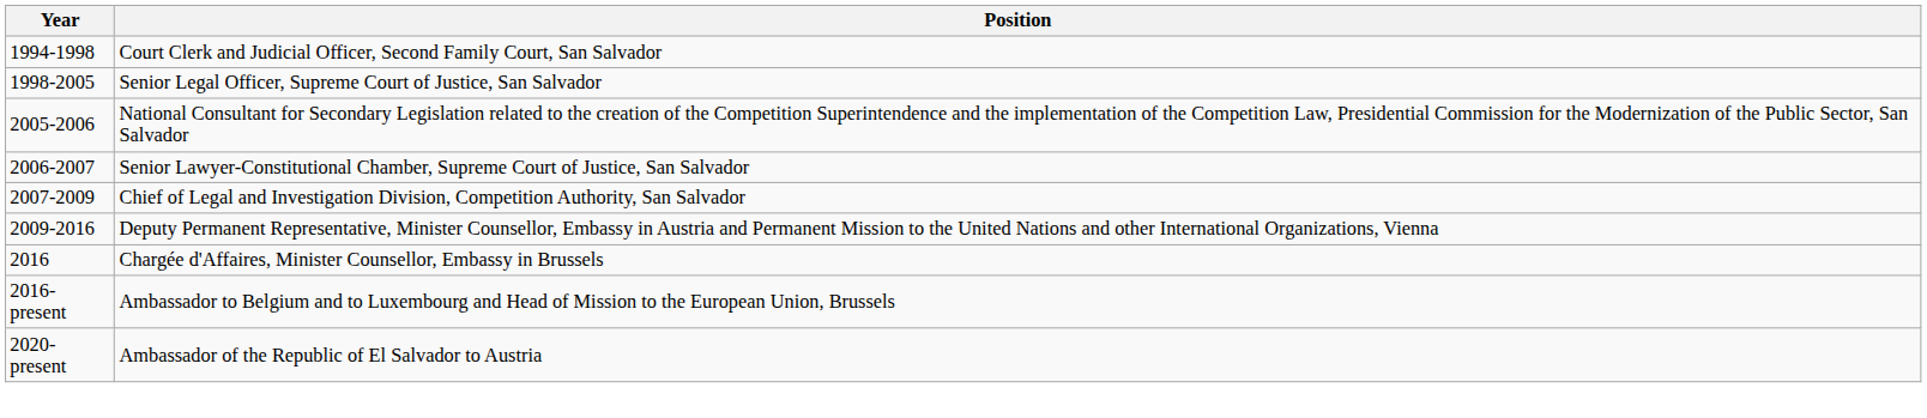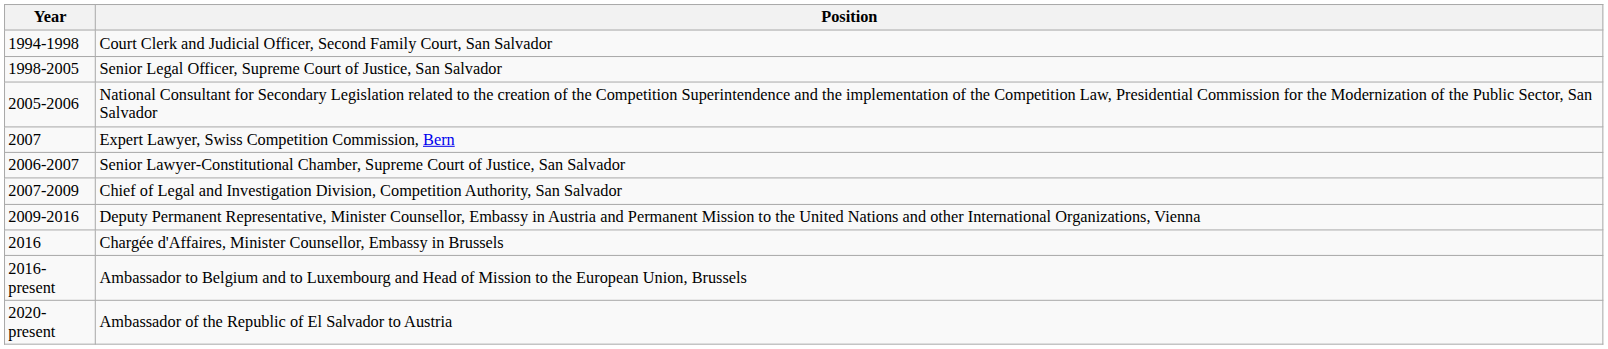+ row: 2007 | Expert Lawyer, Swiss Competition Commission, Bern
